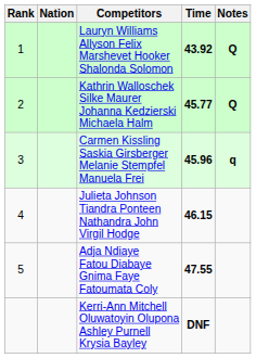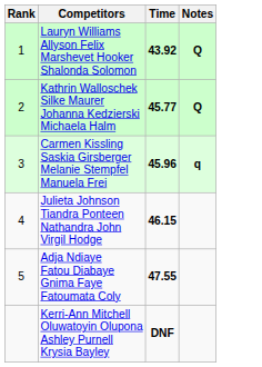- column: Nation
